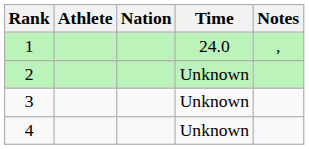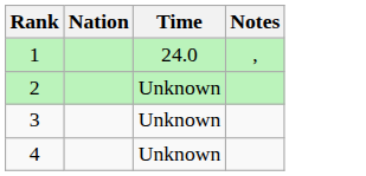- column: Athlete
